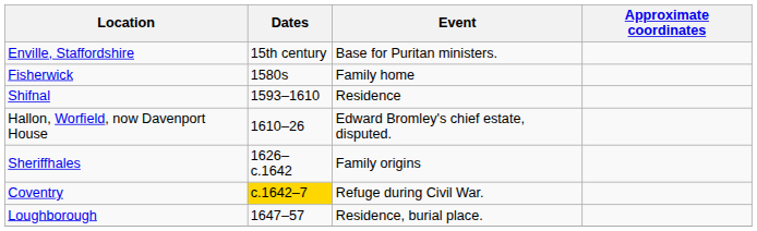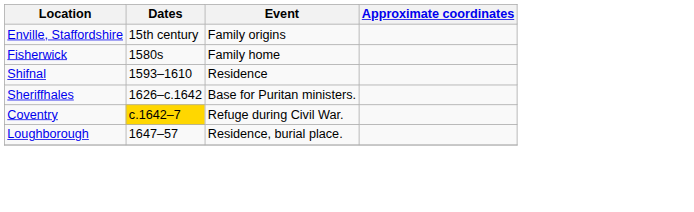Enville, Staffordshire | Event: Base for Puritan ministers. -> Family origins
- row: Hallon, Worfield, now Davenport House | 1610–26 | Edward Bromley's chief estate, disputed.
Sheriffhales | Event: Family origins -> Base for Puritan ministers.
